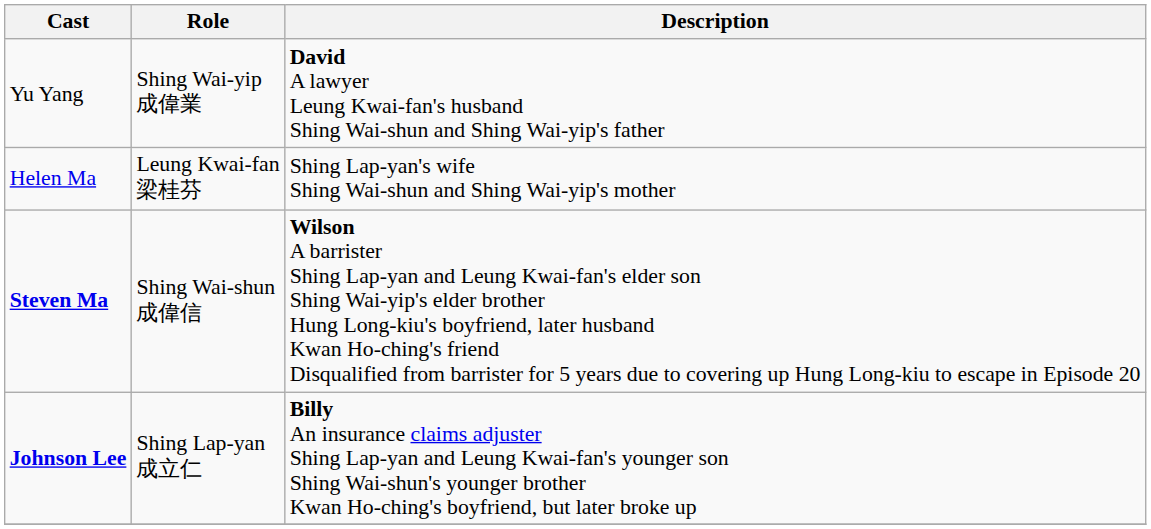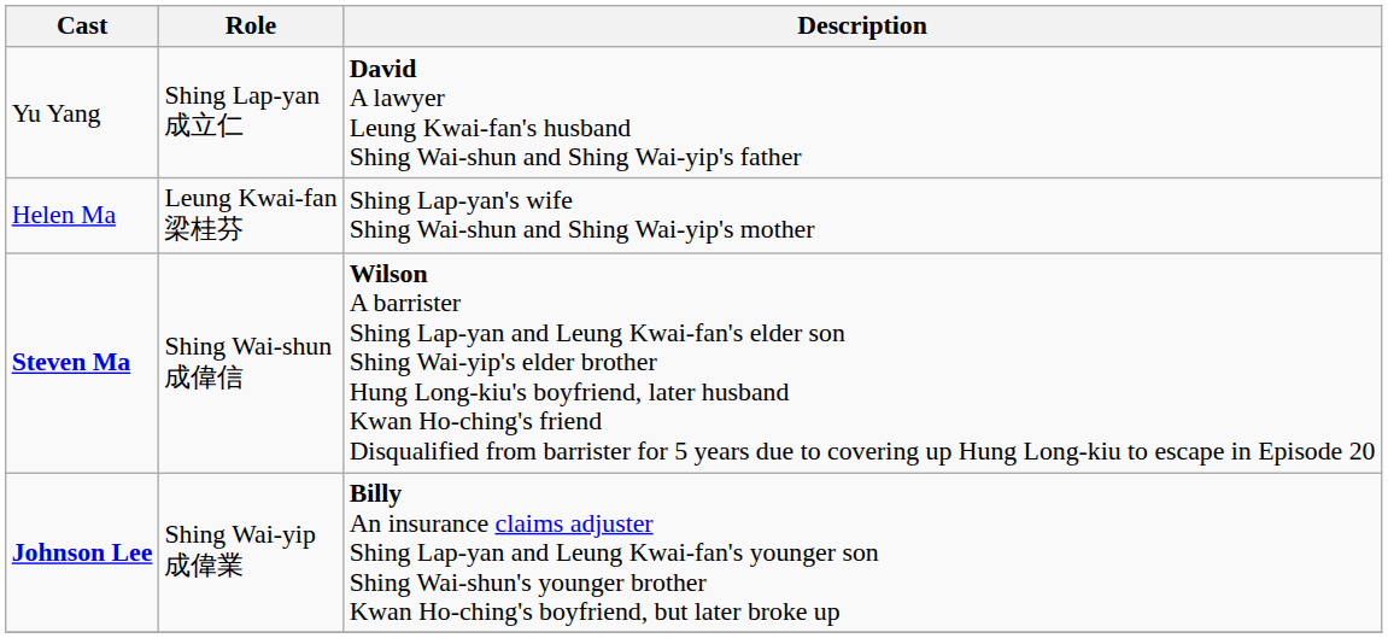Yu Yang | Role: Shing Wai-yip 成偉業 -> Shing Lap-yan 成立仁
Johnson Lee | Role: Shing Lap-yan 成立仁 -> Shing Wai-yip 成偉業
